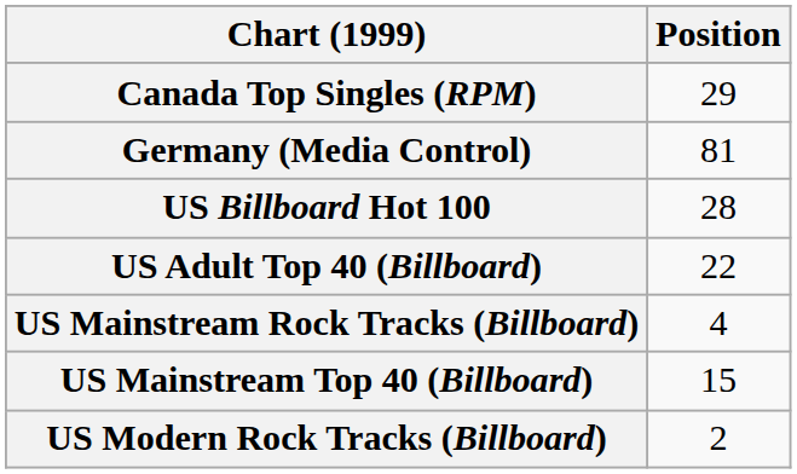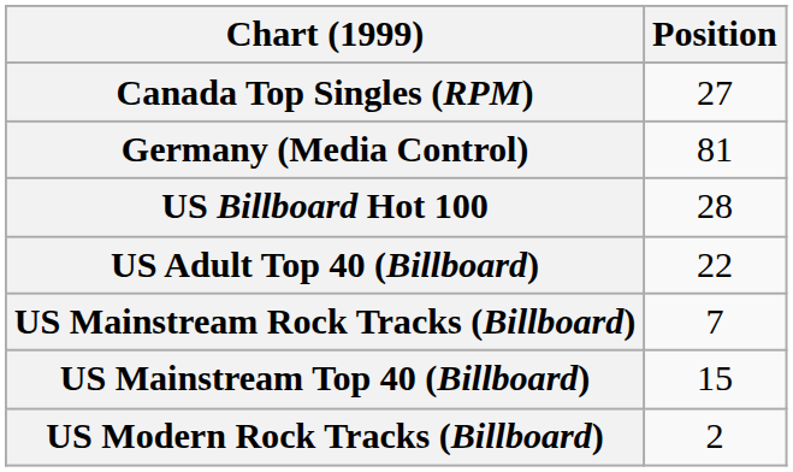Canada Top Singles (RPM) | Position: 29 -> 27
US Mainstream Rock Tracks (Billboard) | Position: 4 -> 7
